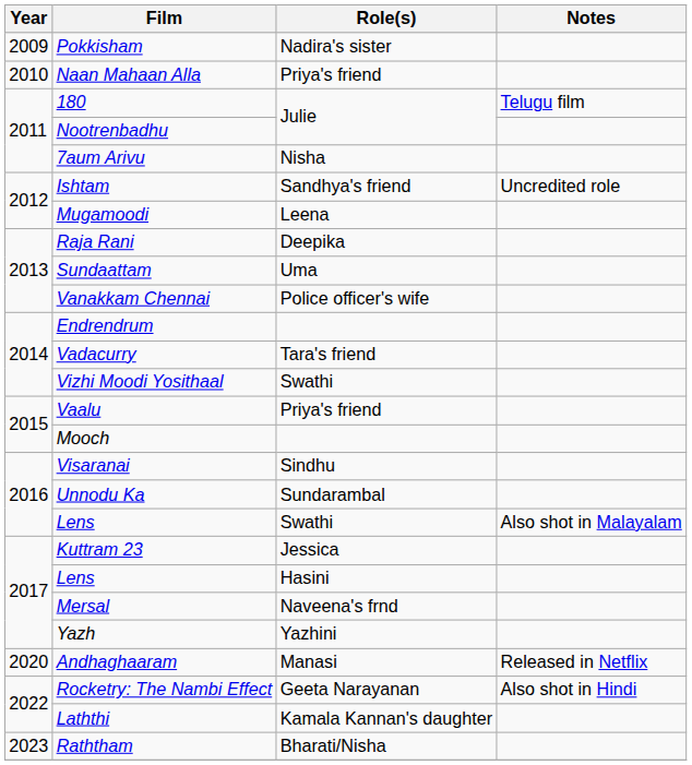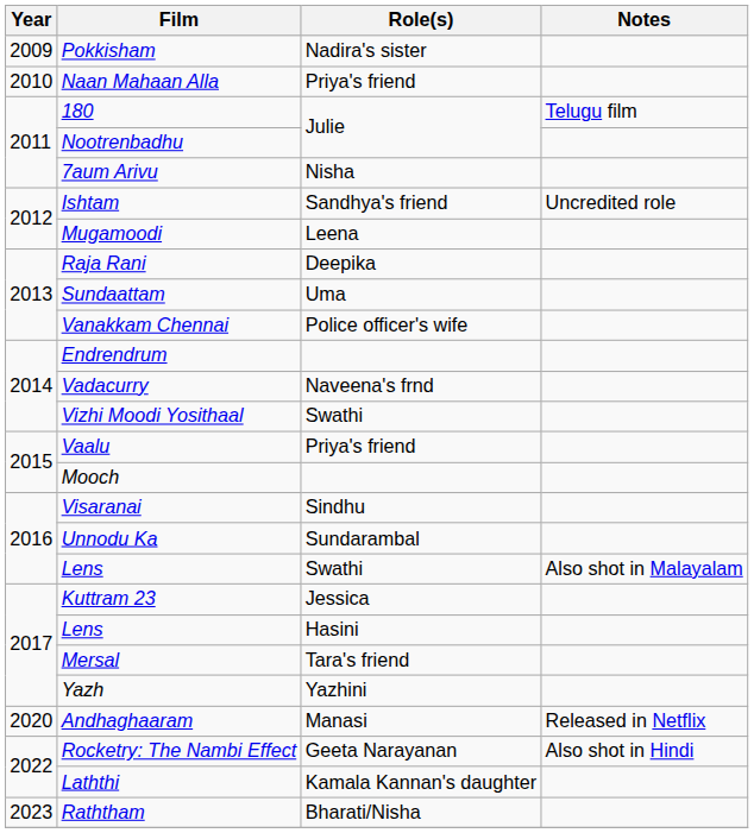Vadacurry | Role(s): Tara's friend -> Naveena's frnd
Mersal | Role(s): Naveena's frnd -> Tara's friend
